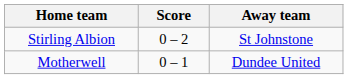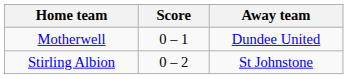rows swapped: Stirling Albion <-> Motherwell
